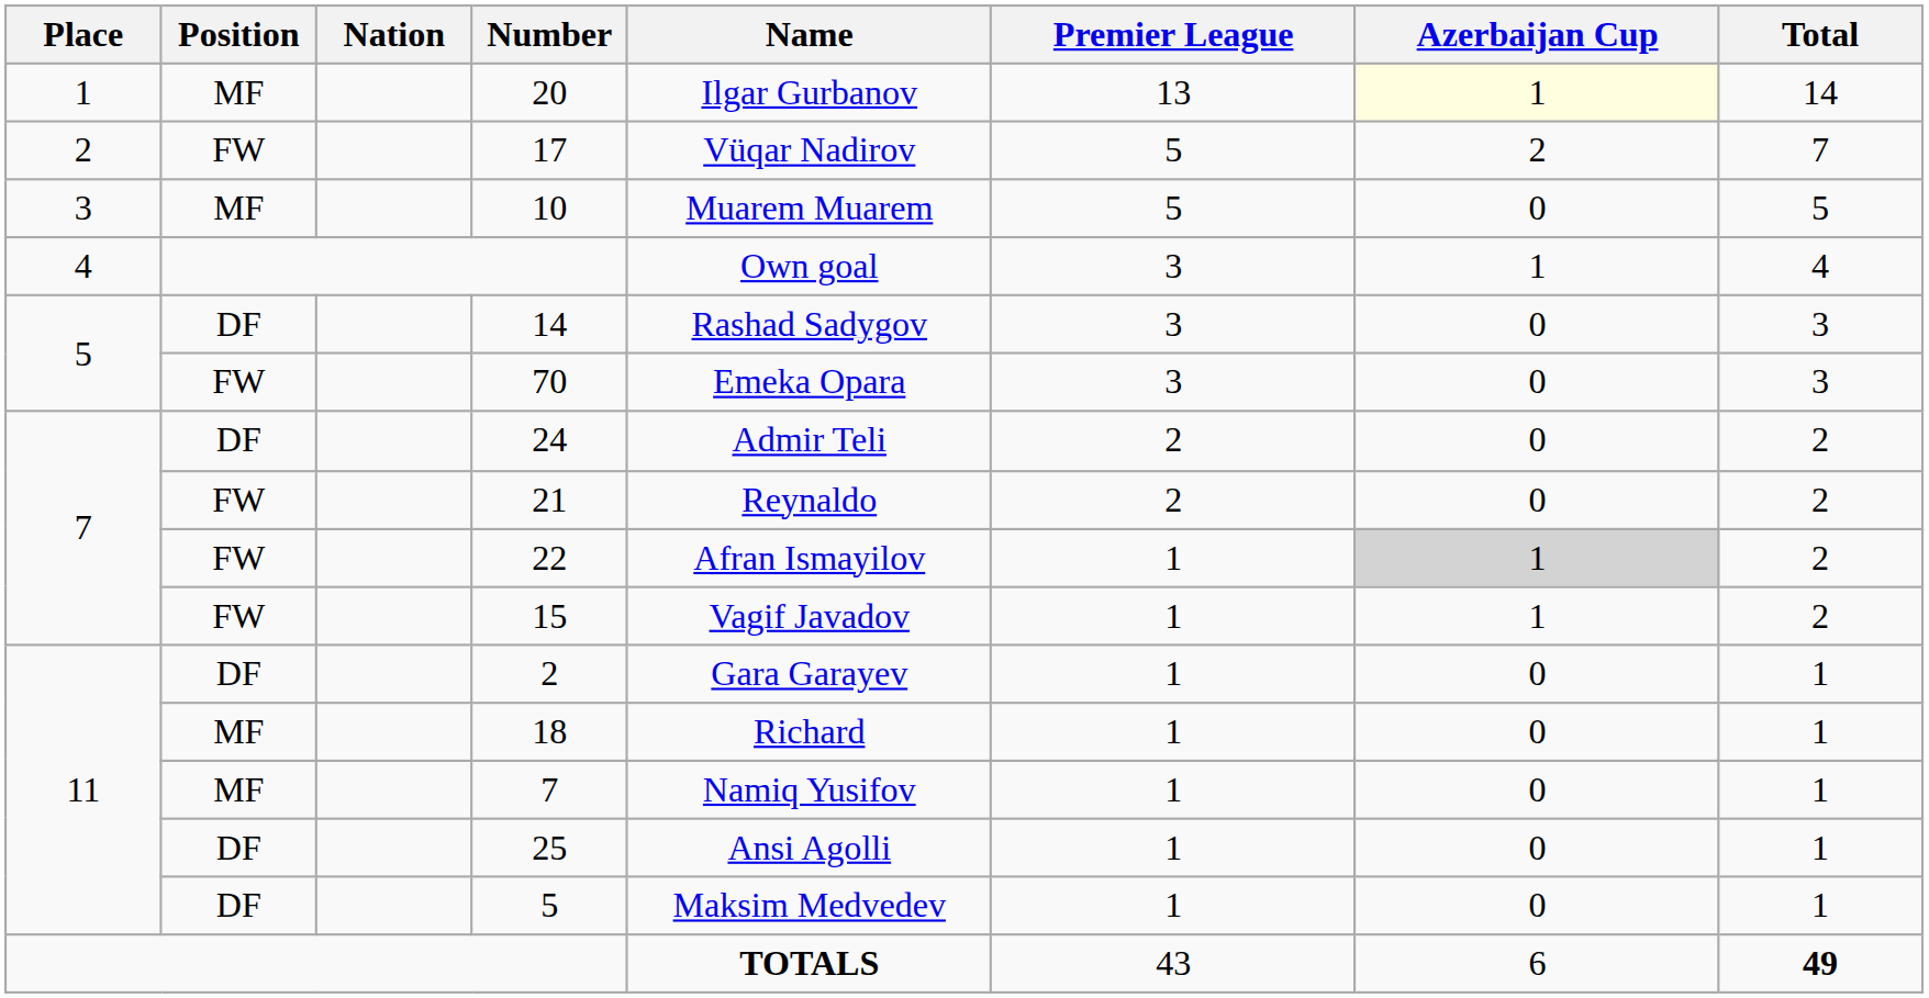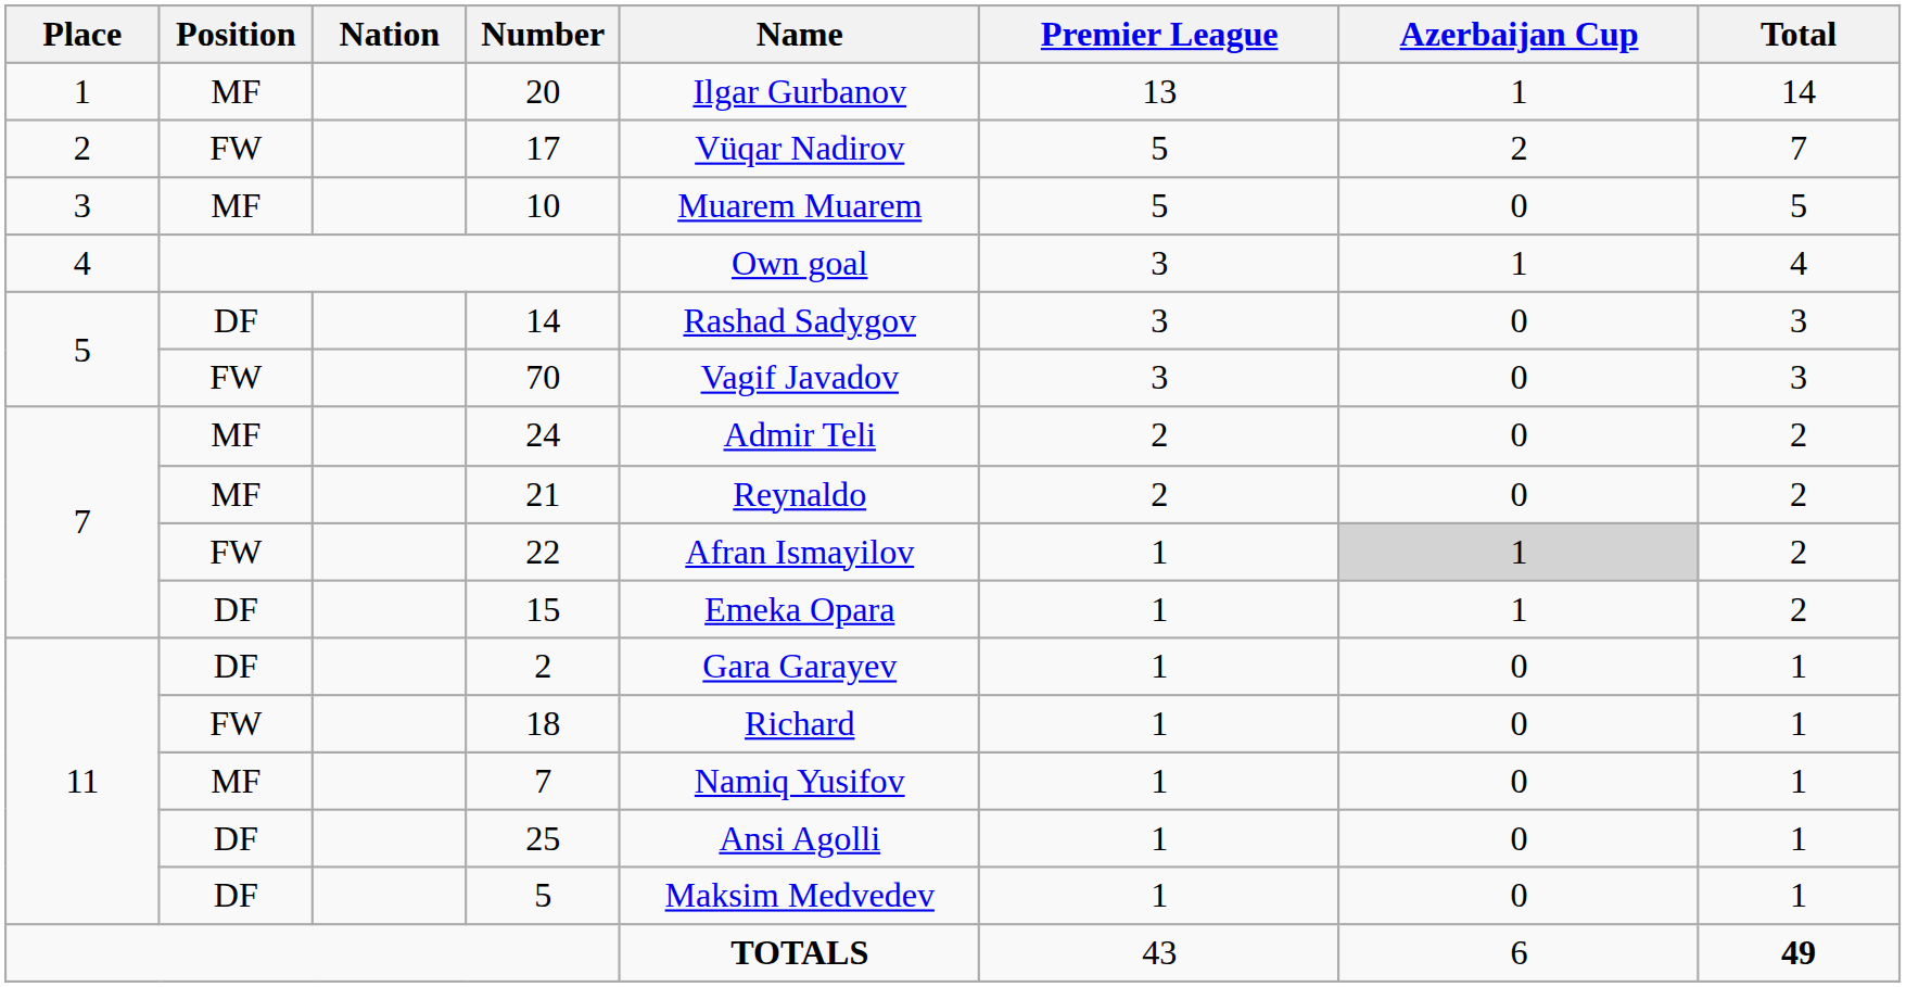20 | Azerbaijan Cup: lightyellow background -> no background
70 | Name: Emeka Opara -> Vagif Javadov
24 | Position: DF -> MF
21 | Position: FW -> MF
15 | Position: FW -> DF
15 | Name: Vagif Javadov -> Emeka Opara
18 | Position: MF -> FW
